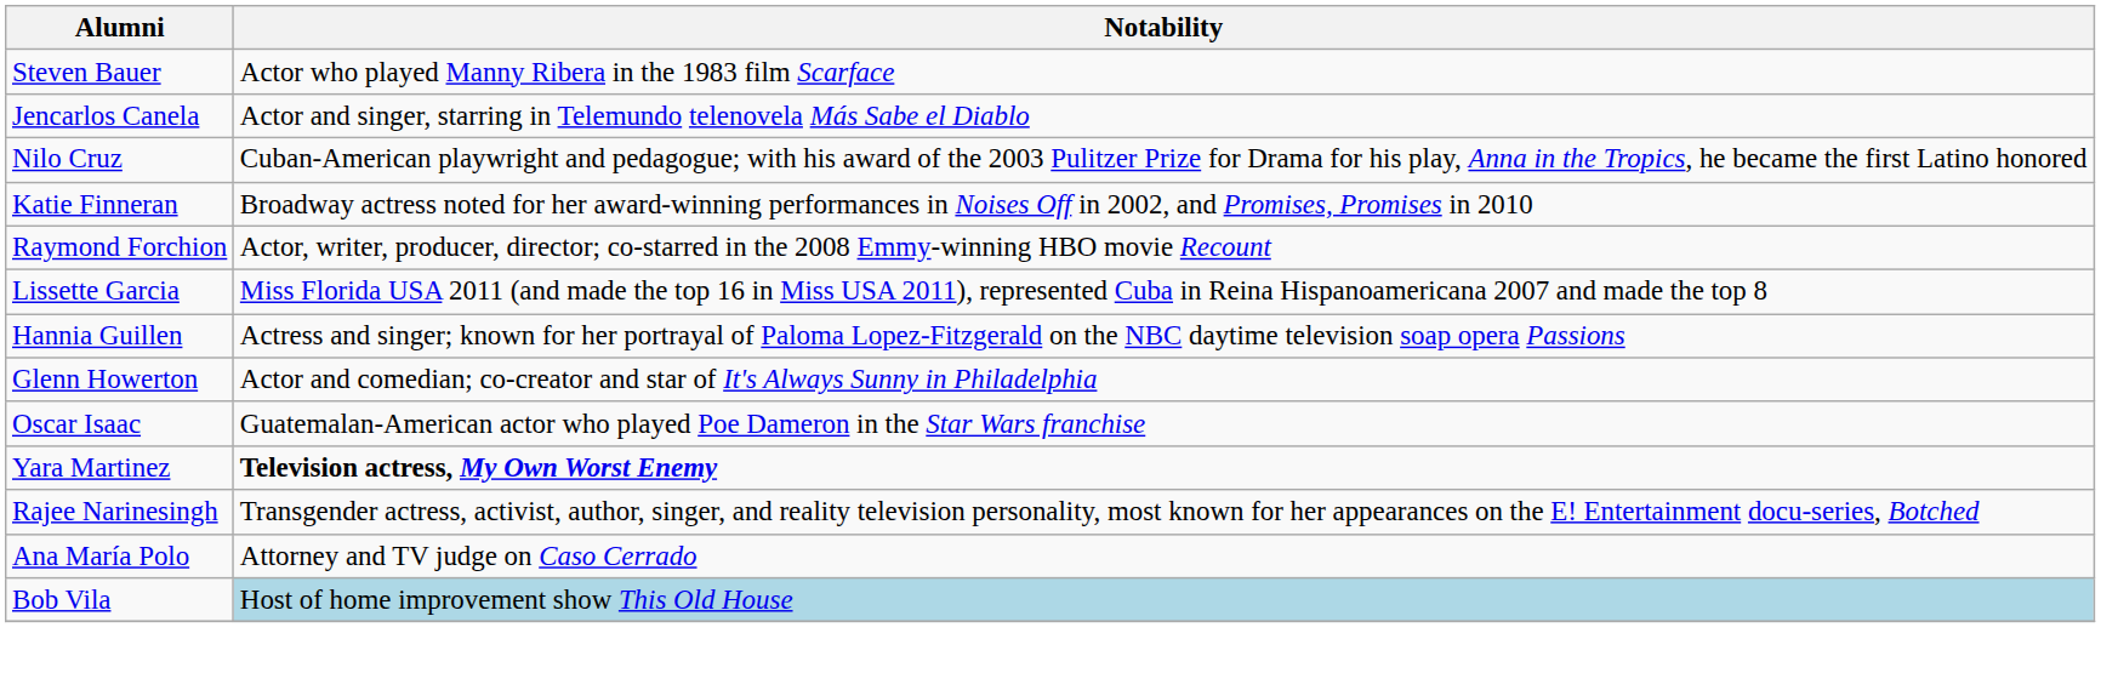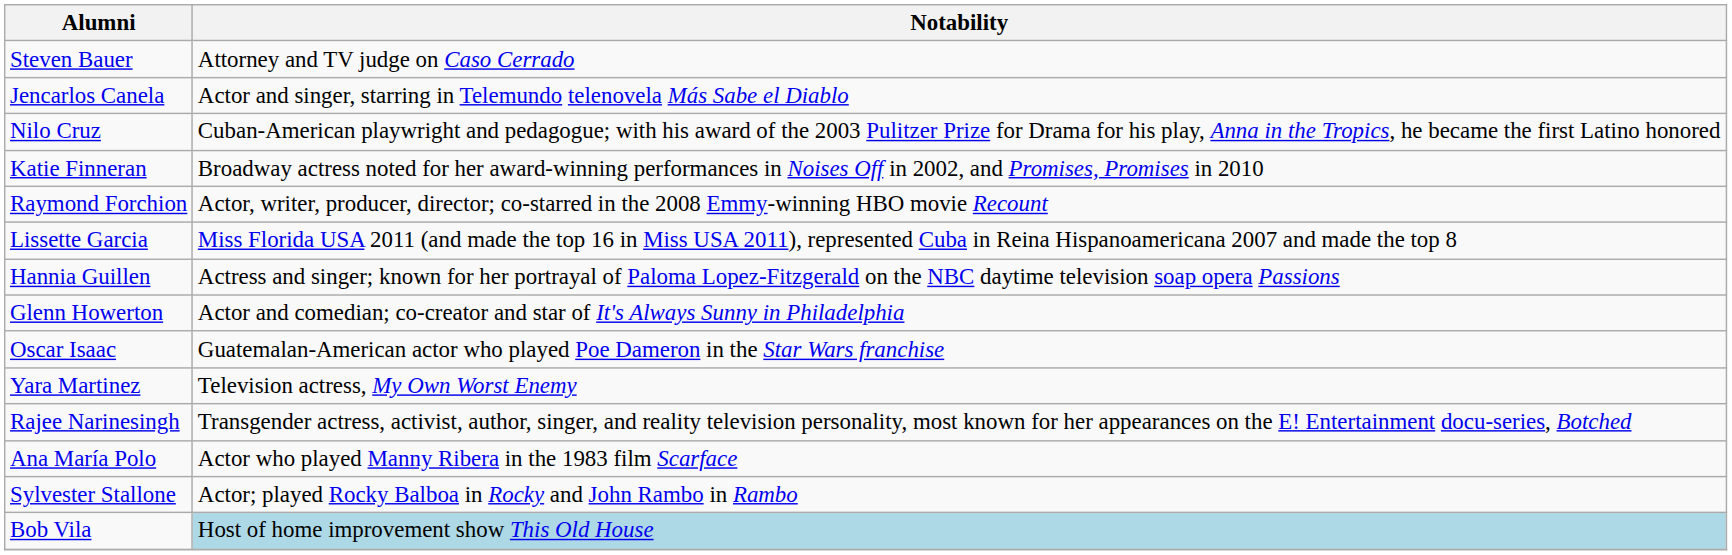Steven Bauer | Notability: Actor who played Manny Ribera in the 1983 film Scarface -> Attorney and TV judge on Caso Cerrado
Yara Martinez | Notability: bold -> normal
Ana María Polo | Notability: Attorney and TV judge on Caso Cerrado -> Actor who played Manny Ribera in the 1983 film Scarface
+ row: Sylvester Stallone | Actor; played Rocky Balboa in Rocky and John Rambo in Rambo
